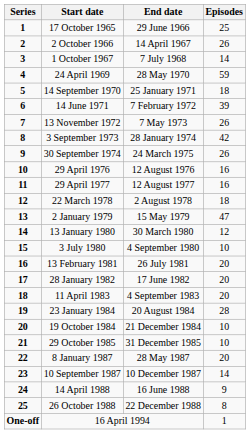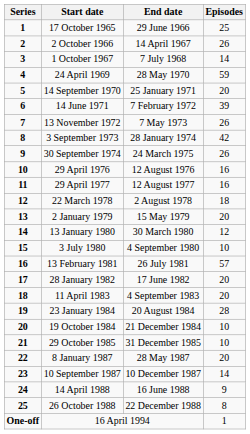14 September 1970 | Episodes: 18 -> 20
2 January 1979 | Episodes: 47 -> 20
13 February 1981 | Episodes: 20 -> 57
